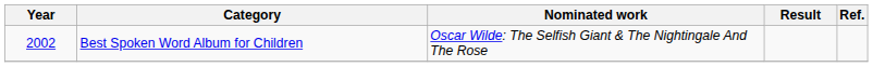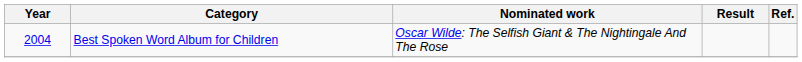Best Spoken Word Album for Children | Year: 2002 -> 2004
